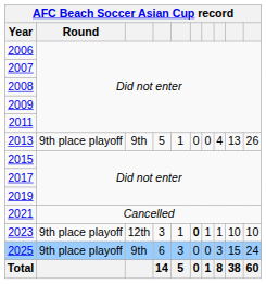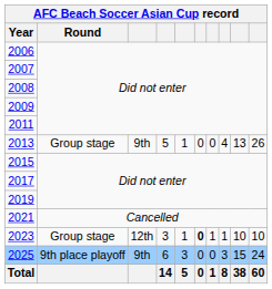2013 | Round: 9th place playoff -> Group stage
2023 | Round: 9th place playoff -> Group stage
